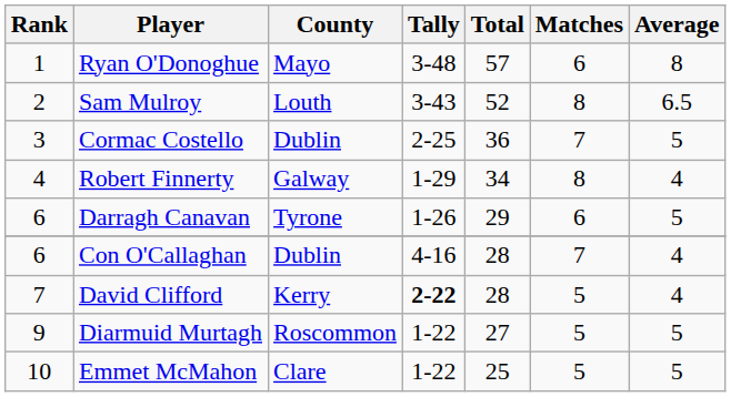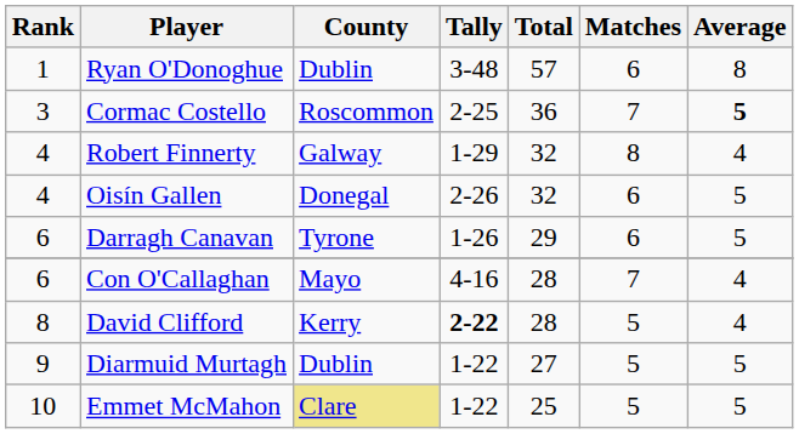Ryan O'Donoghue | County: Mayo -> Dublin
- row: 2 | Sam Mulroy | Louth | 3-43 | 52 | 8 | 6.5
Cormac Costello | County: Dublin -> Roscommon
Cormac Costello | Average: normal -> bold
Robert Finnerty | Total: 34 -> 32
+ row: 4 | Oisín Gallen | Donegal | 2-26 | 32 | 6 | 5
Con O'Callaghan | County: Dublin -> Mayo
David Clifford | Rank: 7 -> 8
Diarmuid Murtagh | County: Roscommon -> Dublin
Emmet McMahon | County: no background -> khaki background
